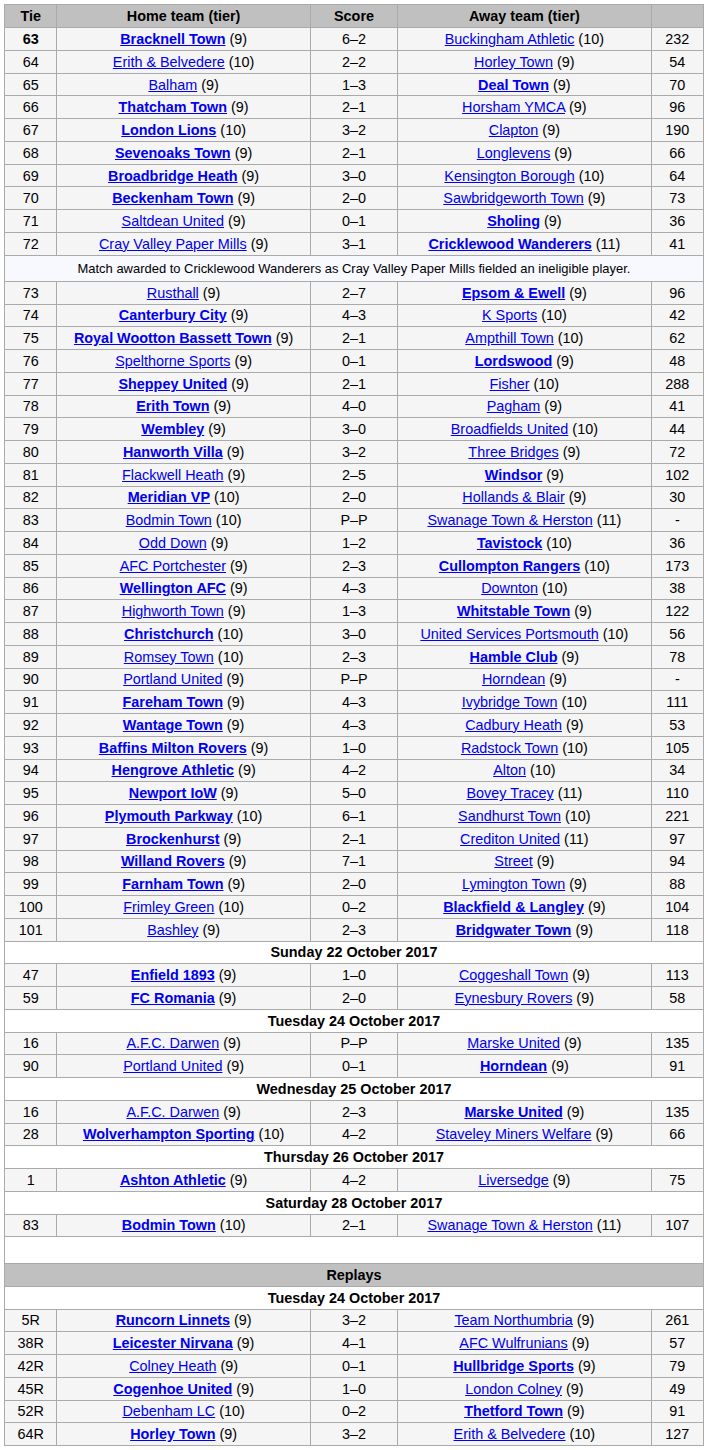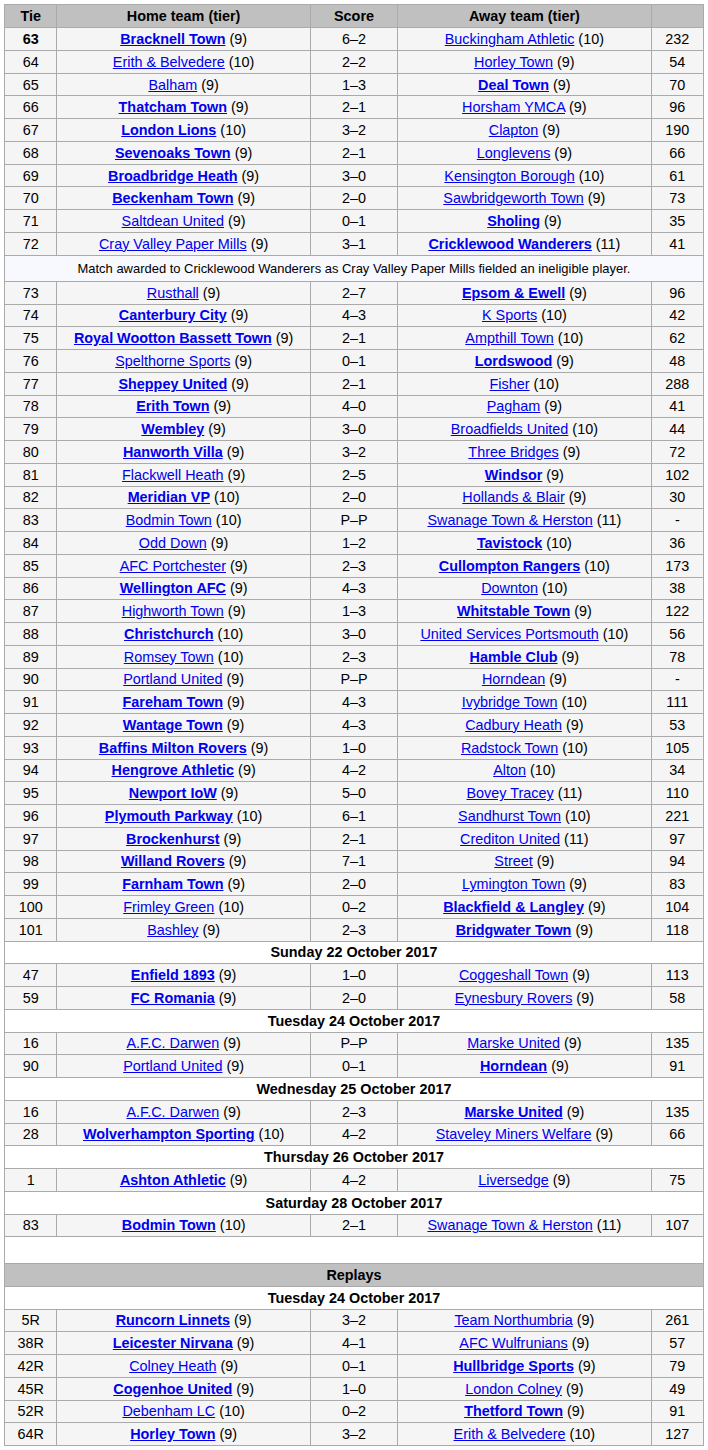Broadbridge Heath (9) | column 5: 64 -> 61
Saltdean United (9) | column 5: 36 -> 35
Farnham Town (9) | column 5: 88 -> 83
